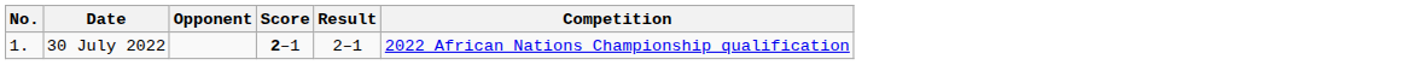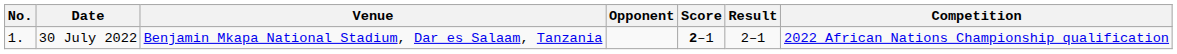+ column: Venue | Benjamin Mkapa National Stadium, Dar es Salaam, Tanzania
